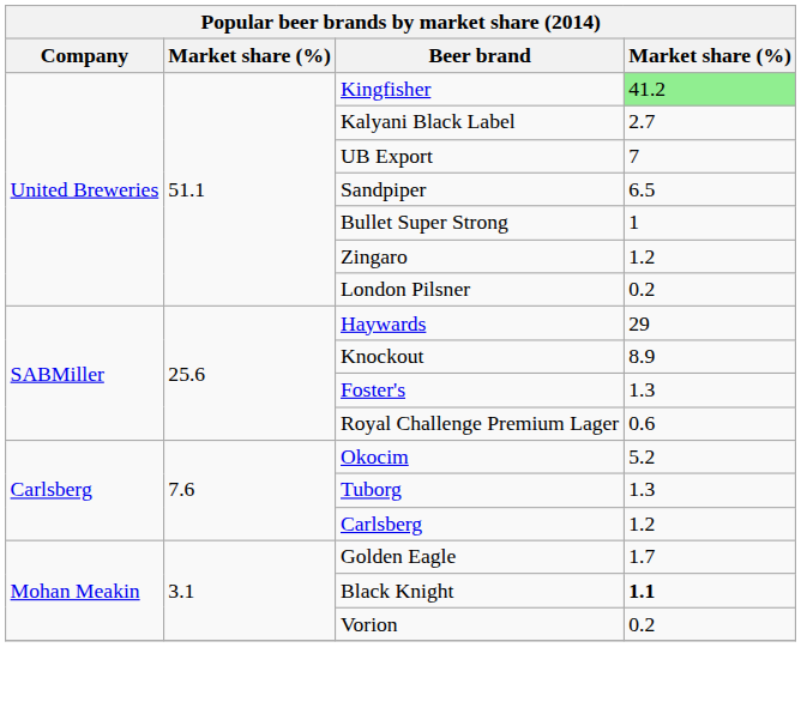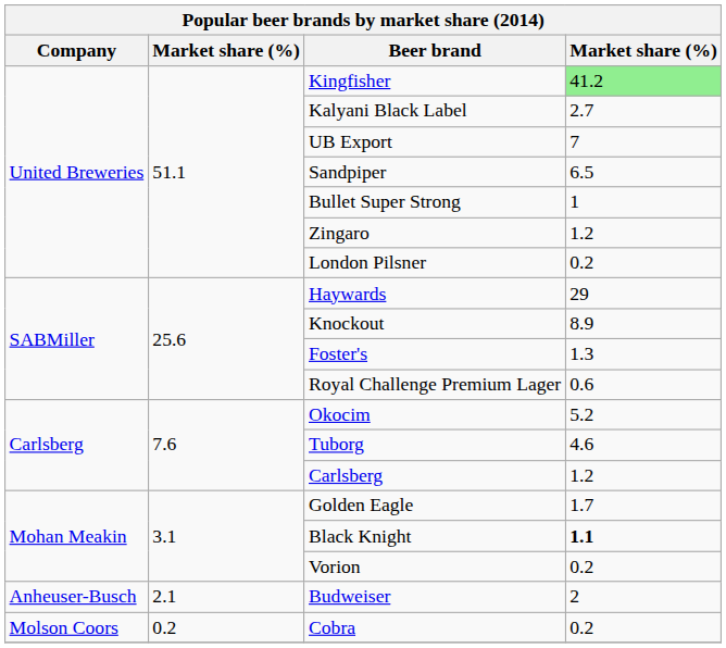Tuborg | column 4: 1.3 -> 4.6
+ row: Anheuser-Busch | 2.1 | Budweiser | 2
+ row: Molson Coors | 0.2 | Cobra | 0.2
